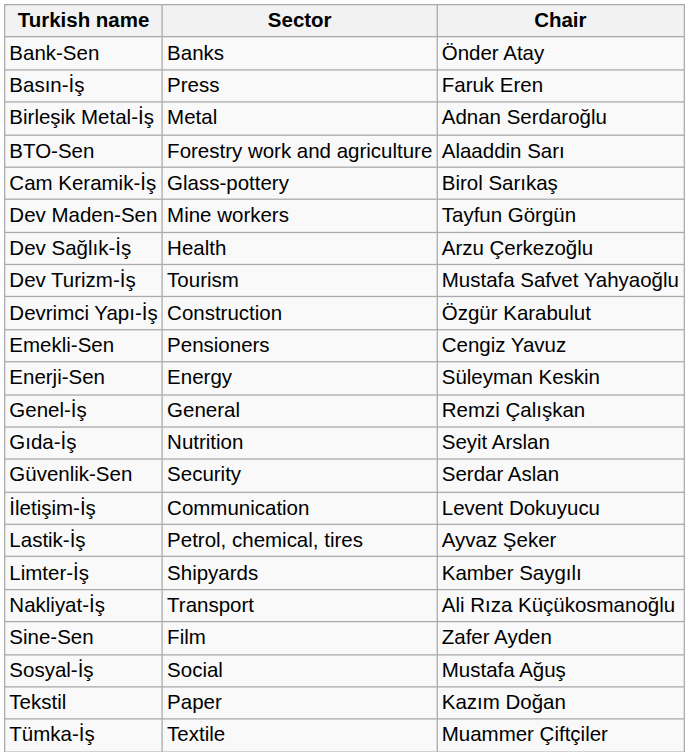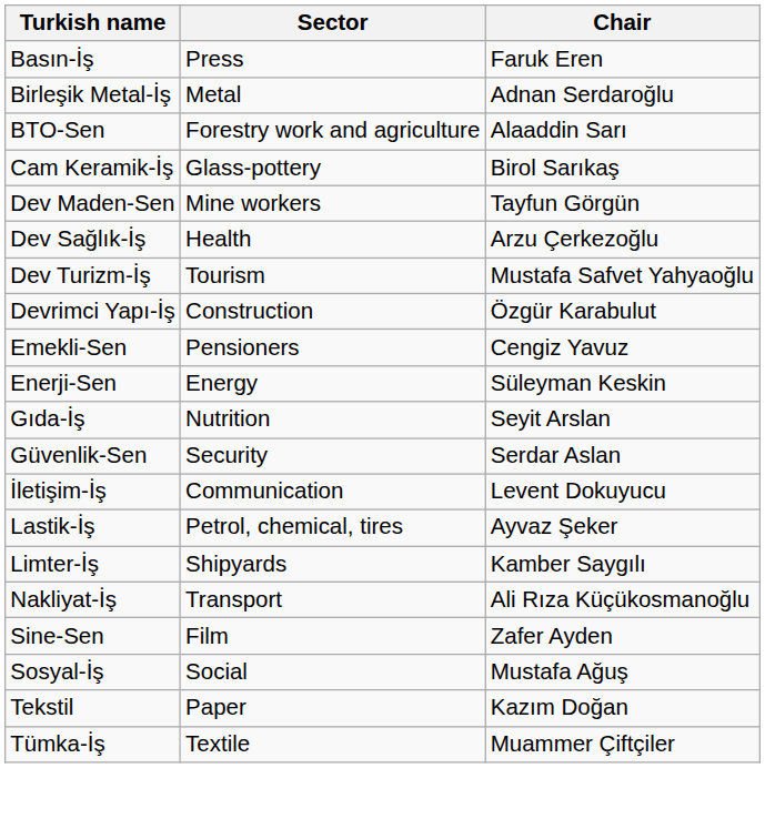- row: Bank-Sen | Banks | Önder Atay
- row: Genel-İş | General | Remzi Çalışkan
